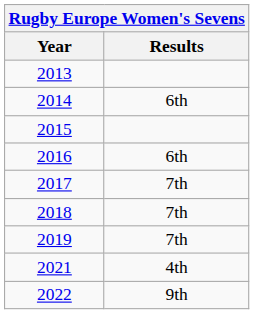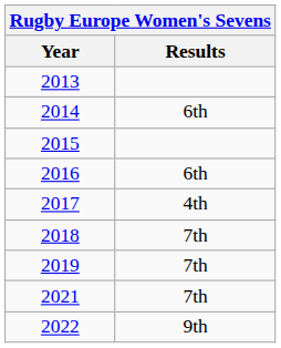2017 | Results: 7th -> 4th
2021 | Results: 4th -> 7th
